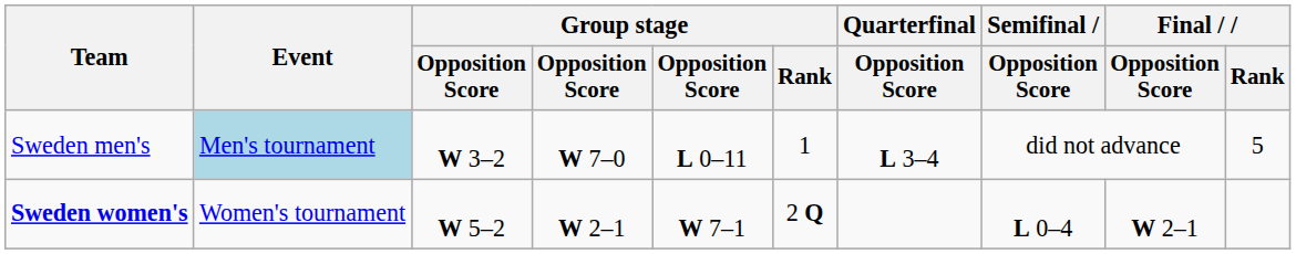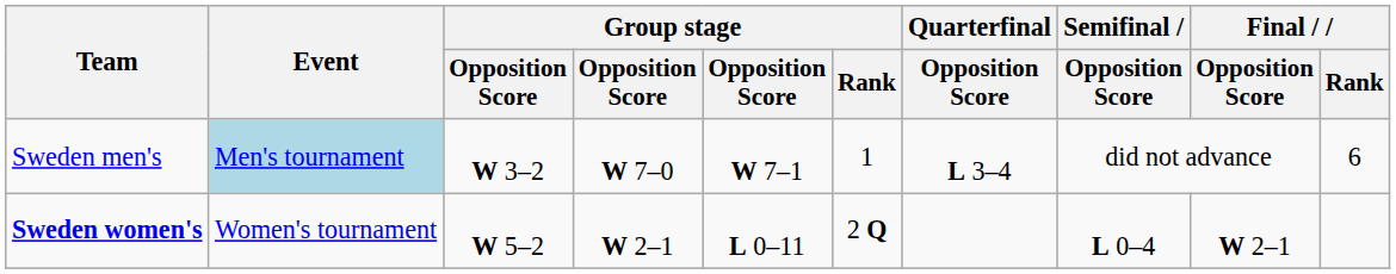Sweden men's | column 5: L 0–11 -> W 7–1
Sweden men's | Final / Rank: 5 -> 6
Sweden women's | column 5: W 7–1 -> L 0–11
